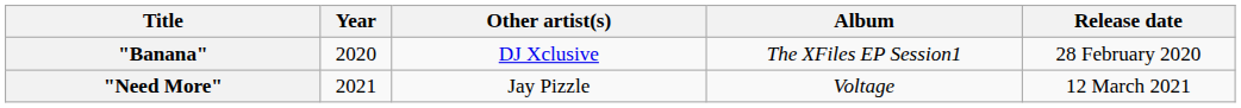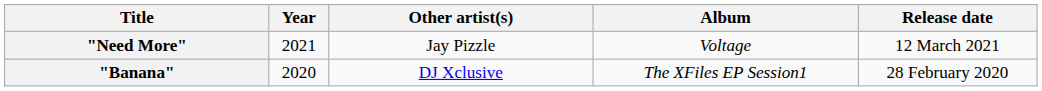rows swapped: "Banana" <-> "Need More"
